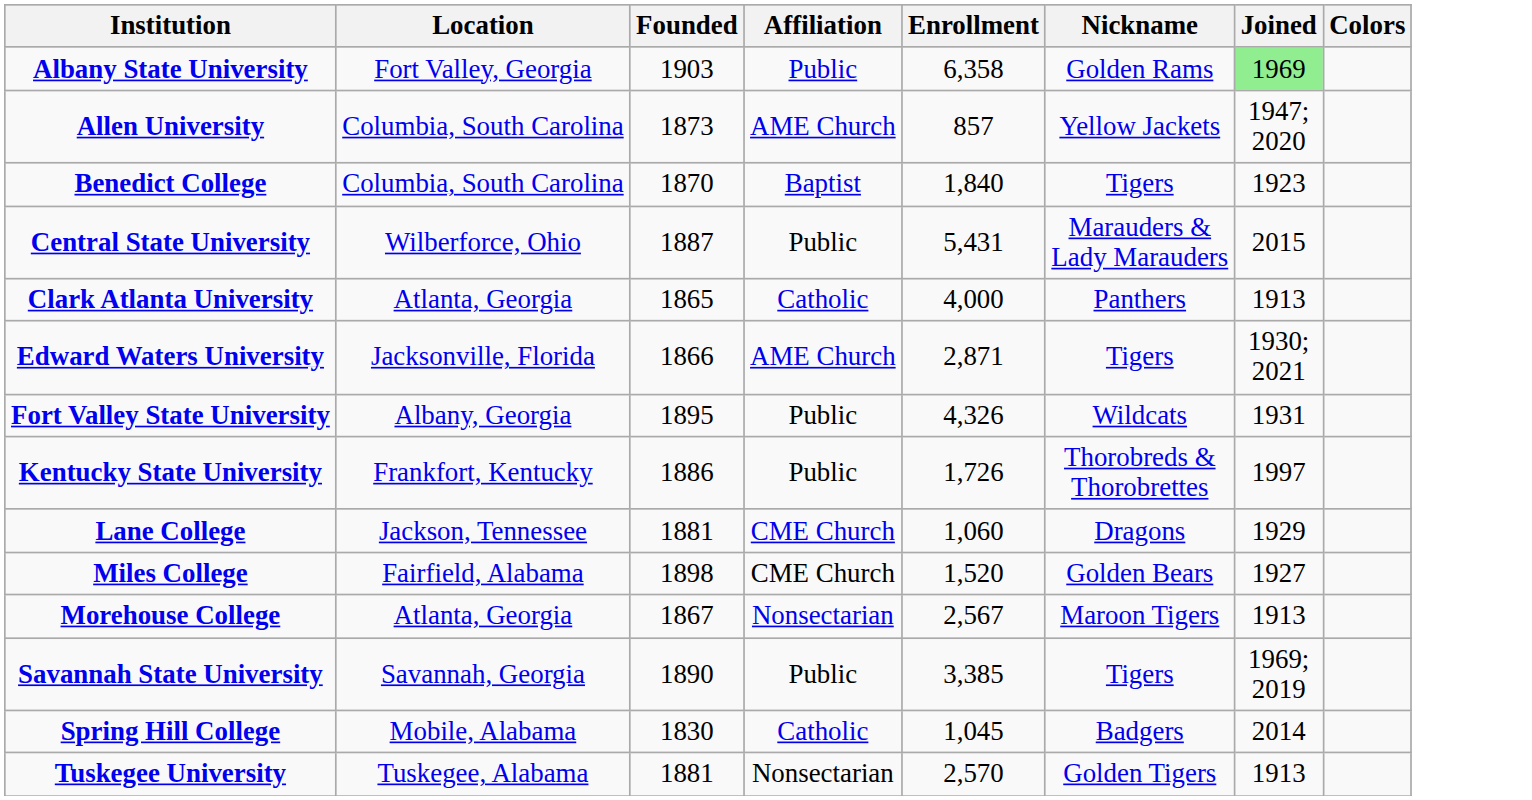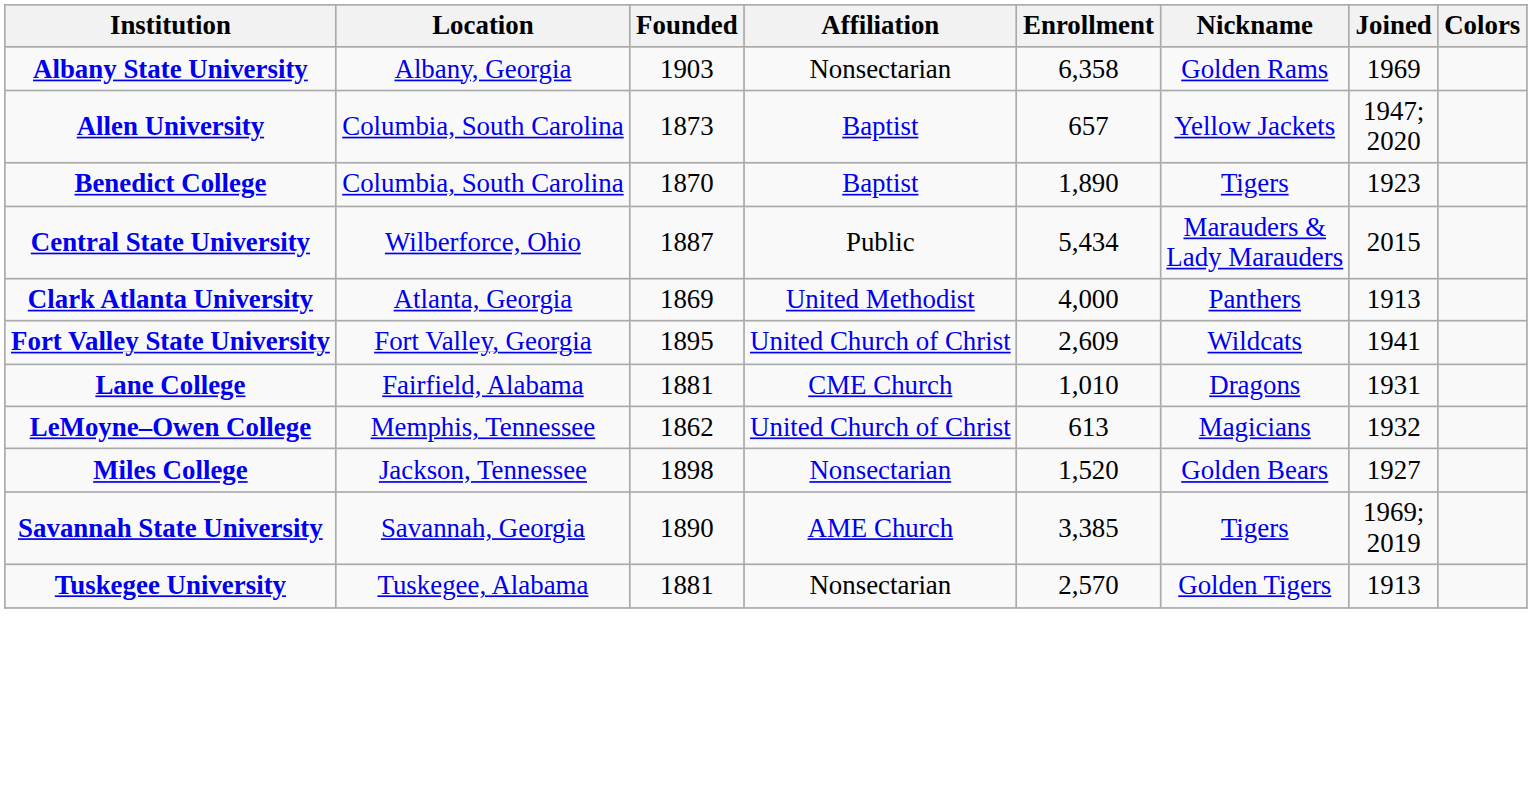Albany State University | Location: Fort Valley, Georgia -> Albany, Georgia
Albany State University | Affiliation: Public -> Nonsectarian
Albany State University | Joined: lightgreen background -> no background
Allen University | Affiliation: AME Church -> Baptist
Allen University | Enrollment: 857 -> 657
Benedict College | Enrollment: 1,840 -> 1,890
Central State University | Enrollment: 5,431 -> 5,434
Clark Atlanta University | Founded: 1865 -> 1869
Clark Atlanta University | Affiliation: Catholic -> United Methodist
- row: Edward Waters University | Jacksonville, Florida | 1866 | AME Church | 2,871 | Tigers | 1930; 2021
Fort Valley State University | Location: Albany, Georgia -> Fort Valley, Georgia
Fort Valley State University | Affiliation: Public -> United Church of Christ
Fort Valley State University | Enrollment: 4,326 -> 2,609
Fort Valley State University | Joined: 1931 -> 1941
- row: Kentucky State University | Frankfort, Kentucky | 1886 | Public | 1,726 | Thorobreds & Thorobrettes | 1997
Lane College | Location: Jackson, Tennessee -> Fairfield, Alabama
Lane College | Enrollment: 1,060 -> 1,010
Lane College | Joined: 1929 -> 1931
+ row: LeMoyne–Owen College | Memphis, Tennessee | 1862 | United Church of Christ | 613 | Magicians | 1932
Miles College | Location: Fairfield, Alabama -> Jackson, Tennessee
Miles College | Affiliation: CME Church -> Nonsectarian
- row: Morehouse College | Atlanta, Georgia | 1867 | Nonsectarian | 2,567 | Maroon Tigers | 1913
Savannah State University | Affiliation: Public -> AME Church
- row: Spring Hill College | Mobile, Alabama | 1830 | Catholic | 1,045 | Badgers | 2014
